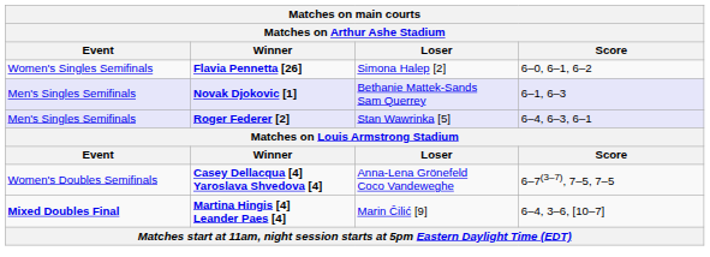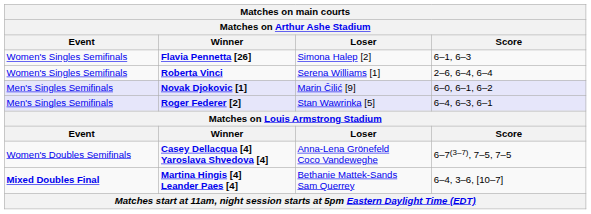Flavia Pennetta [26] | Score: 6–0, 6–1, 6–2 -> 6–1, 6–3
+ row: Women's Singles Semifinals | Roberta Vinci | Serena Williams [1] | 2–6, 6–4, 6–4
Novak Djokovic [1] | Loser: Bethanie Mattek-Sands Sam Querrey -> Marin Čilić [9]
Novak Djokovic [1] | Score: 6–1, 6–3 -> 6–0, 6–1, 6–2
Martina Hingis [4] Leander Paes [4] | Loser: Marin Čilić [9] -> Bethanie Mattek-Sands Sam Querrey
